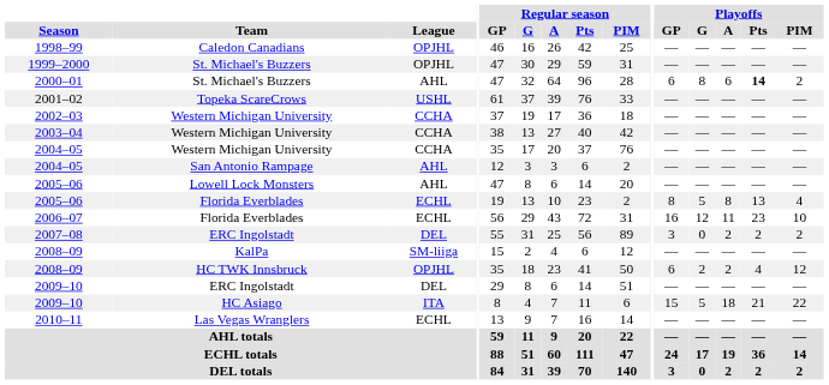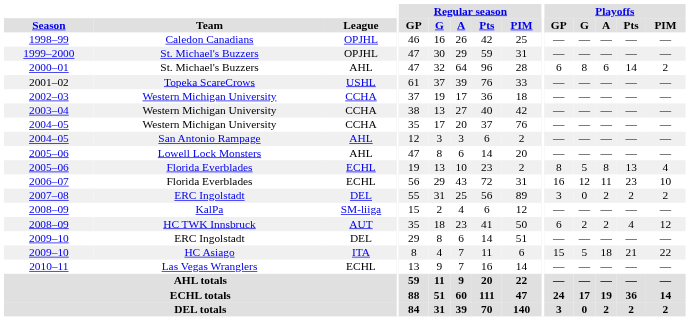2000–01 | Playoffs / Pts: bold -> normal
2008–09 / HC TWK Innsbruck | League: OPJHL -> AUT
